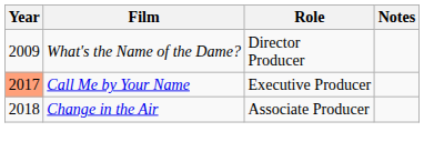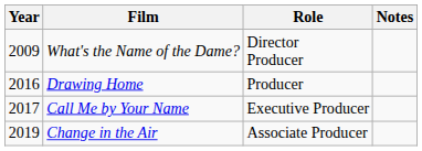+ row: 2016 | Drawing Home | Producer
Call Me by Your Name | Year: lightsalmon background -> no background
Change in the Air | Year: 2018 -> 2019
